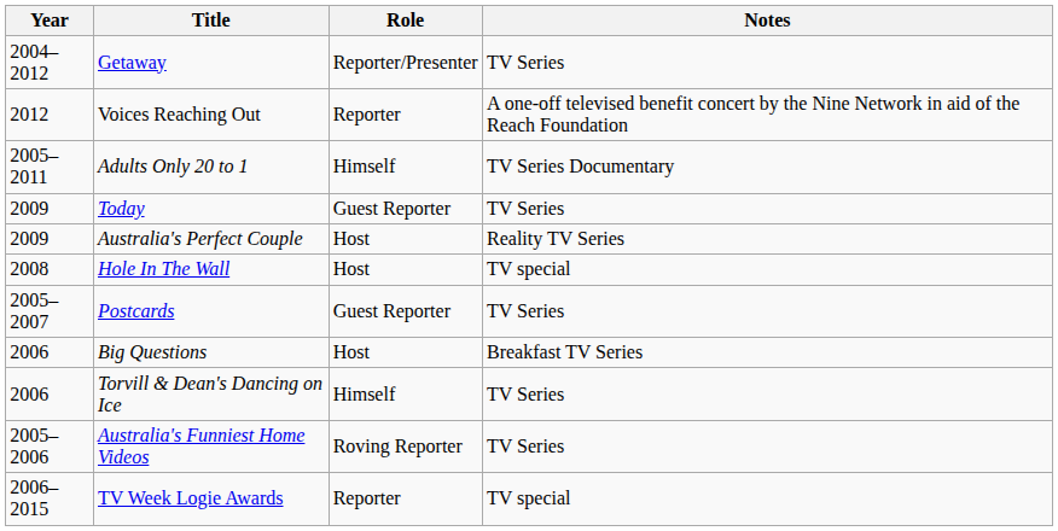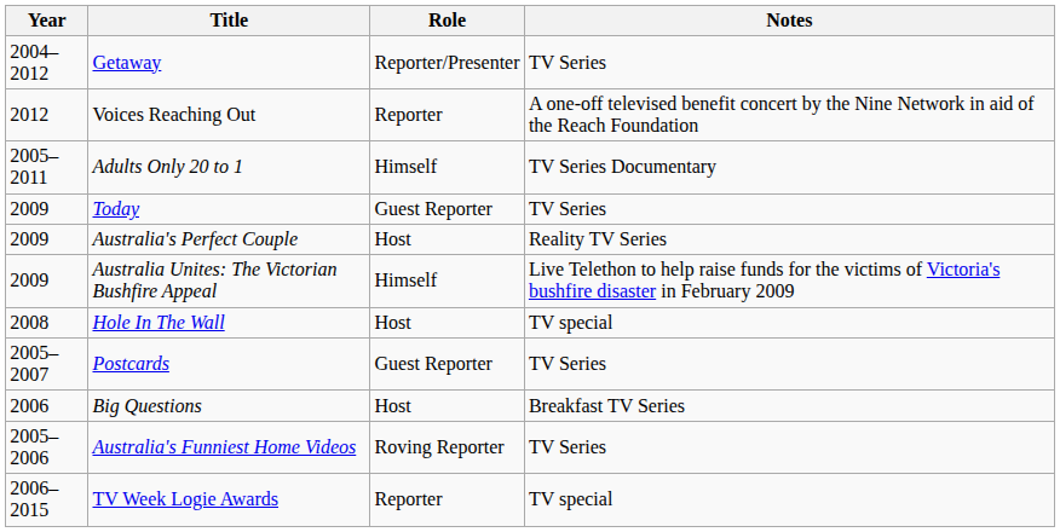+ row: 2009 | Australia Unites: The Victorian Bushfire Appeal | Himself | Live Telethon to help raise funds for the victims of Victoria's bushfire disaster in February 2009
- row: 2006 | Torvill & Dean's Dancing on Ice | Himself | TV Series
